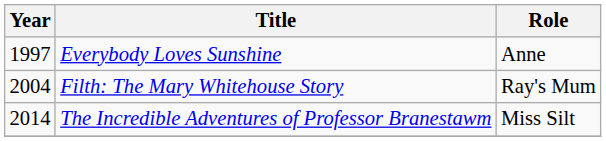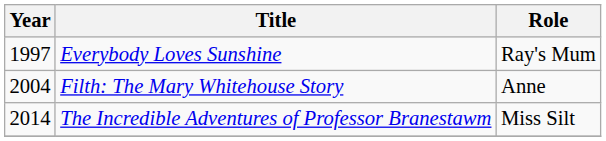Everybody Loves Sunshine | Role: Anne -> Ray's Mum
Filth: The Mary Whitehouse Story | Role: Ray's Mum -> Anne
